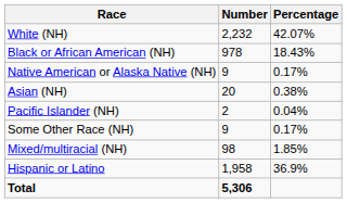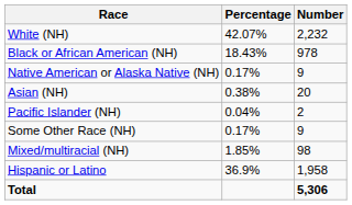columns swapped: Number <-> Percentage
